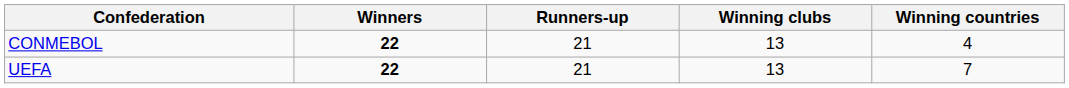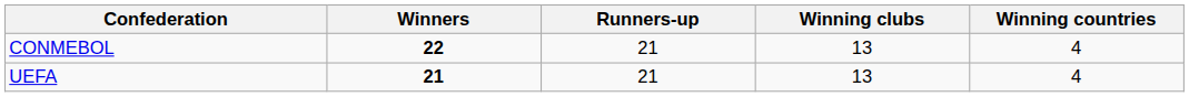UEFA | Winners: 22 -> 21
UEFA | Winning countries: 7 -> 4
